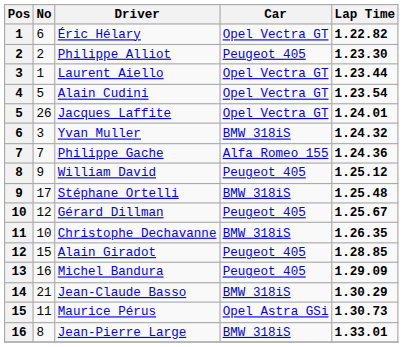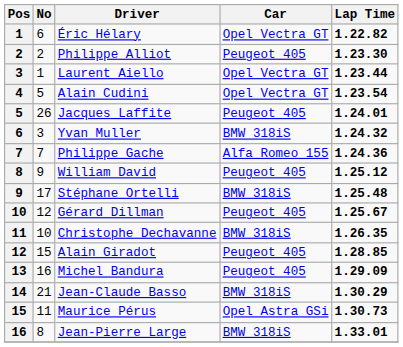Jacques Laffite | Car: Opel Vectra GT -> Peugeot 405
